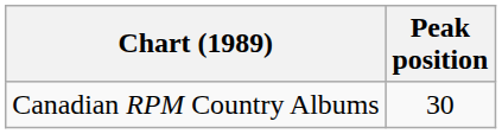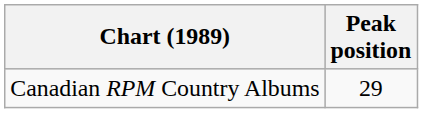Canadian RPM Country Albums | Peak position: 30 -> 29
